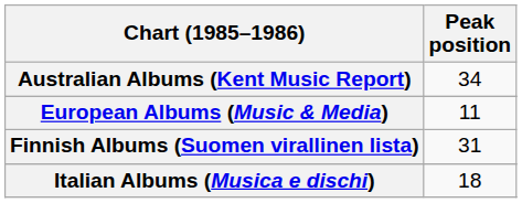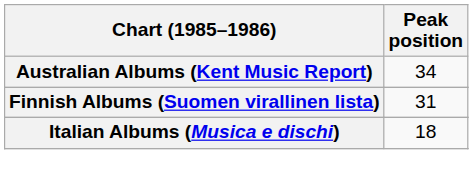- row: European Albums (Music & Media) | 11
